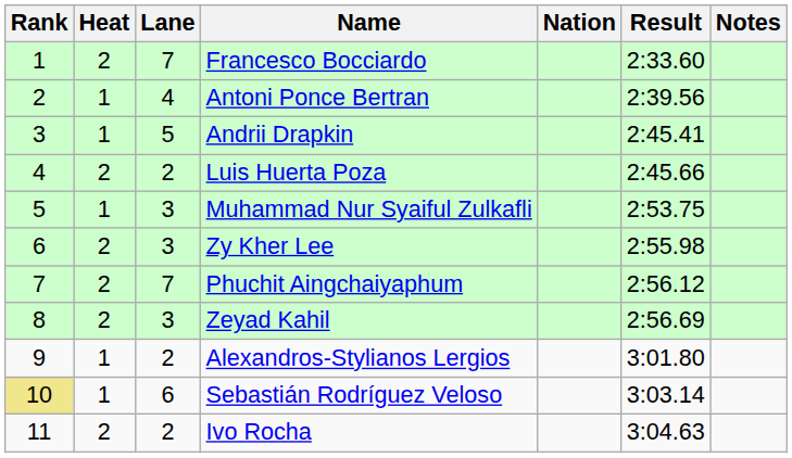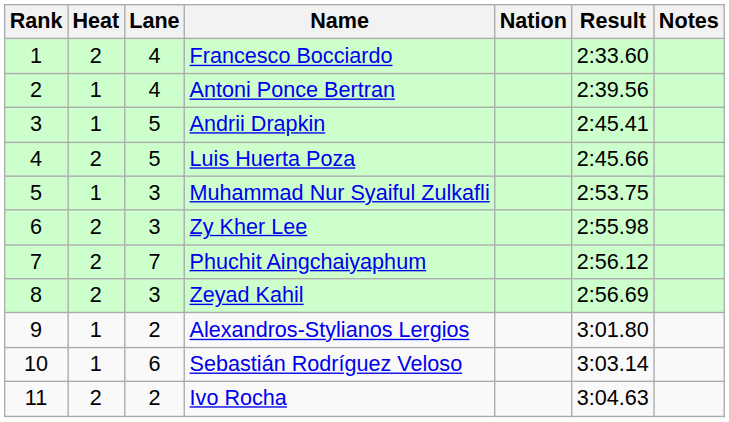Francesco Bocciardo | Lane: 7 -> 4
Luis Huerta Poza | Lane: 2 -> 5
Sebastián Rodríguez Veloso | Rank: khaki background -> no background
